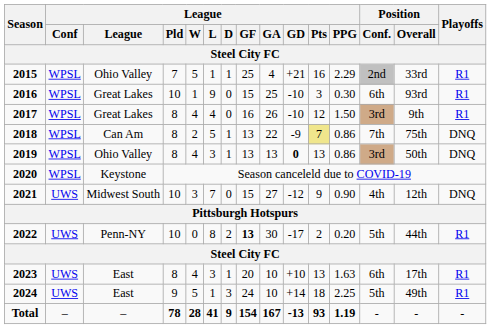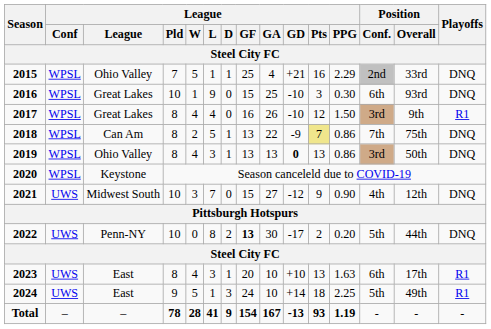2015 | Playoffs: R1 -> DNQ
2016 | Playoffs: R1 -> DNQ
2022 | Playoffs: R1 -> DNQ
